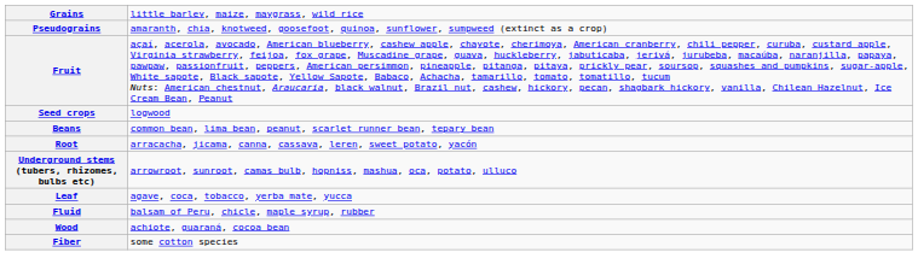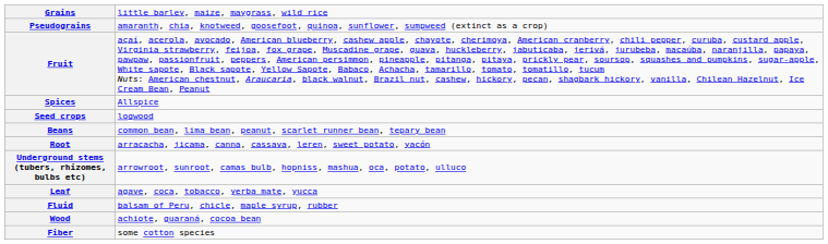+ row: Spices | Allspice
